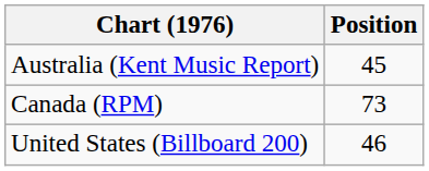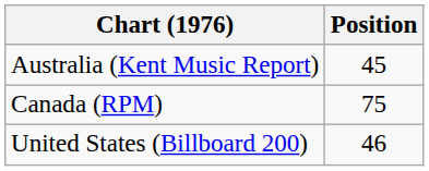Canada (RPM) | Position: 73 -> 75
